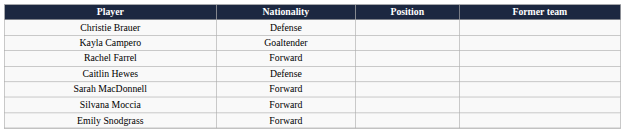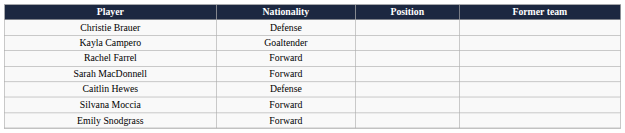rows swapped: Caitlin Hewes <-> Sarah MacDonnell
